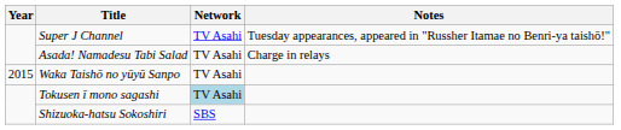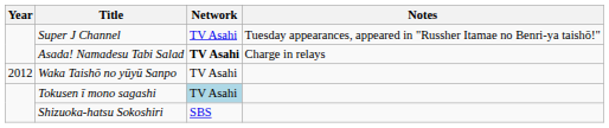Asada! Namadesu Tabi Salad | Network: normal -> bold
Waka Taishō no yūyū Sanpo | Year: 2015 -> 2012
